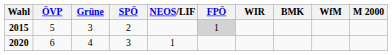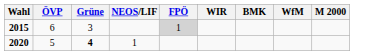- column: SPÖ | 2 | 3
2015 | ÖVP: 5 -> 6
2020 | ÖVP: 6 -> 5
2020 | Grüne: normal -> bold
